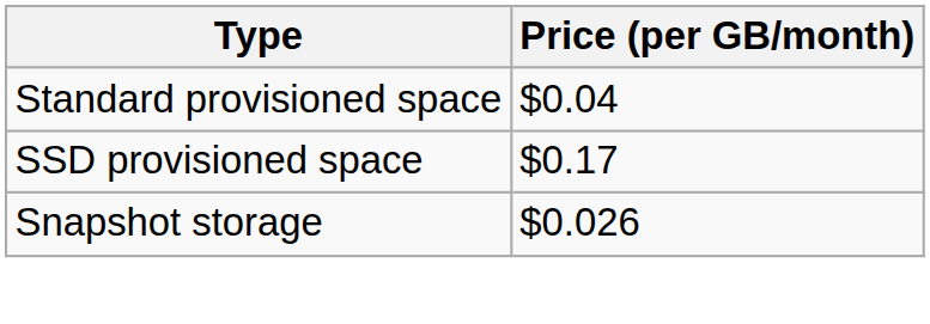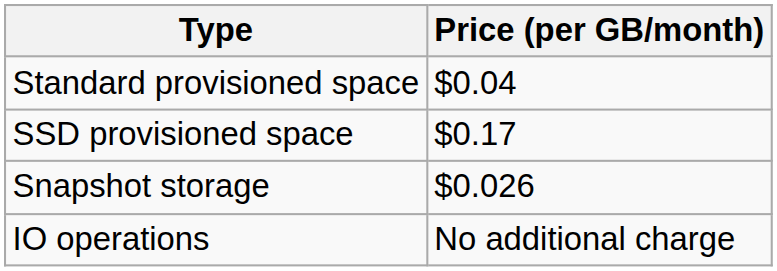+ row: IO operations | No additional charge
